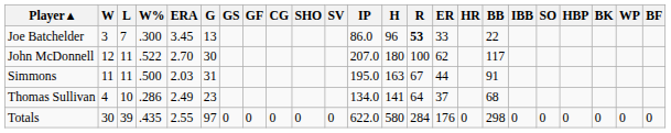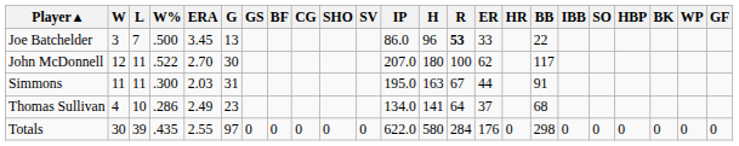columns swapped: GF <-> BF
Joe Batchelder | W%: .300 -> .500
Simmons | W%: .500 -> .300
